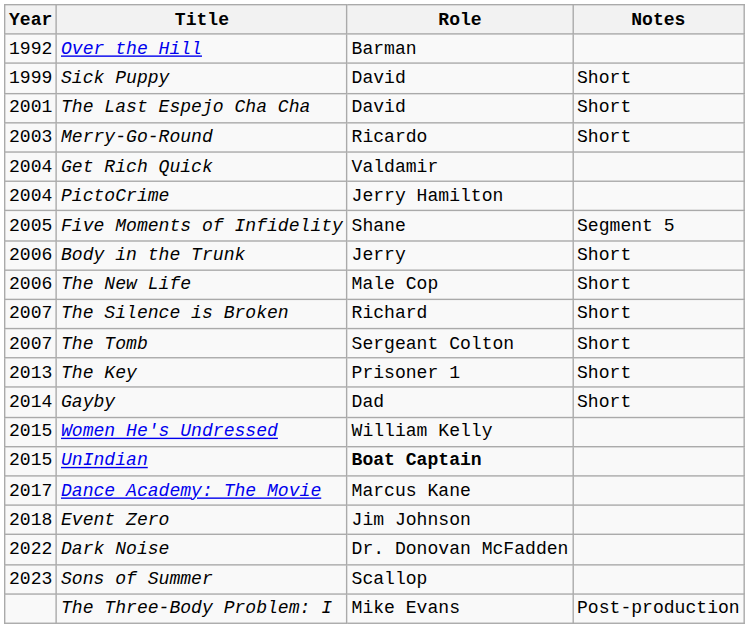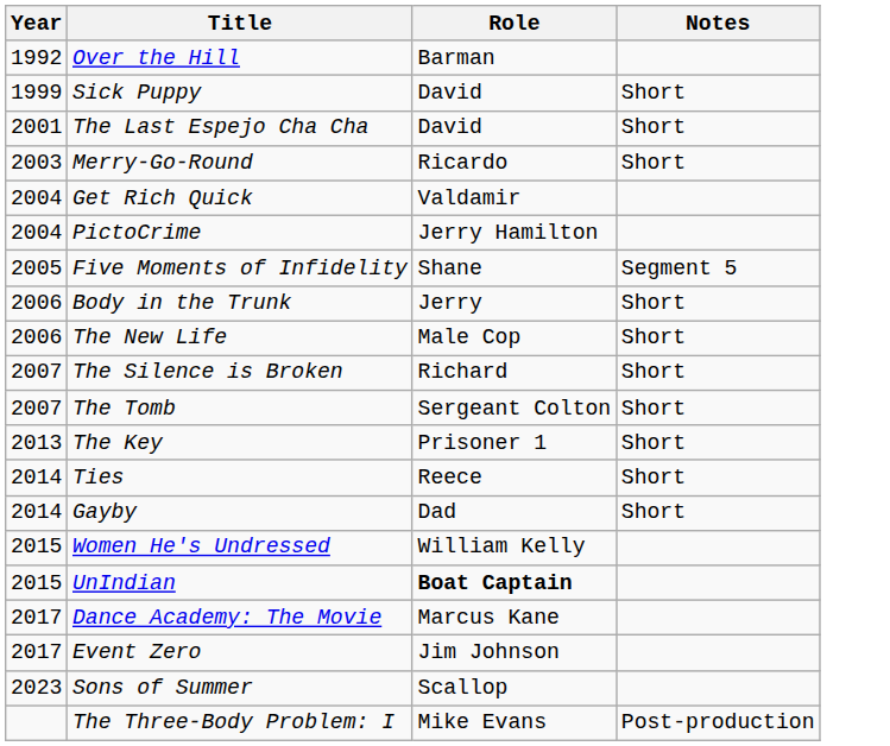+ row: 2014 | Ties | Reece | Short
Event Zero | Year: 2018 -> 2017
- row: 2022 | Dark Noise | Dr. Donovan McFadden
